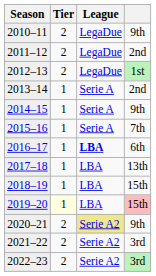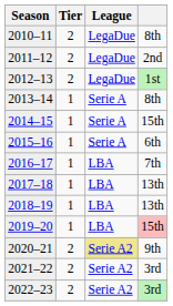2010–11 | column 4: 9th -> 8th
2013–14 | column 4: 2nd -> 8th
2014–15 | column 4: 9th -> 15th
2015–16 | column 4: 7th -> 6th
2016–17 | League: bold -> normal
2016–17 | column 4: 6th -> 7th
2018–19 | column 4: 15th -> 13th
2019–20 | Tier: lightyellow background -> no background
